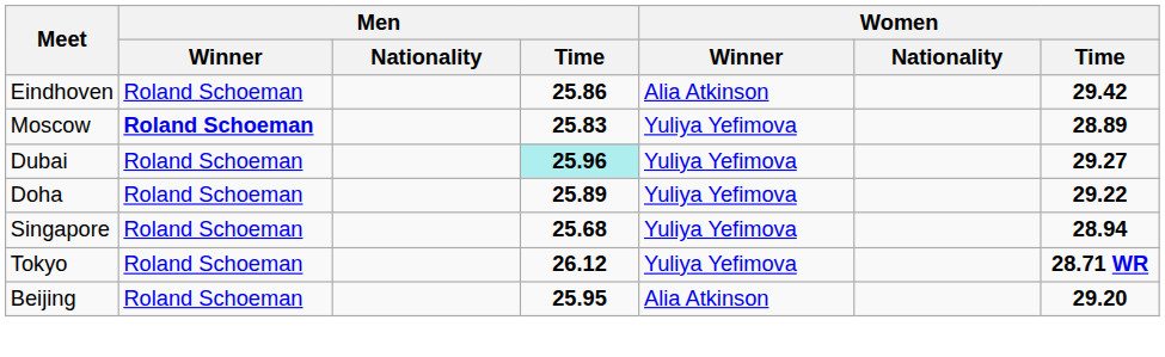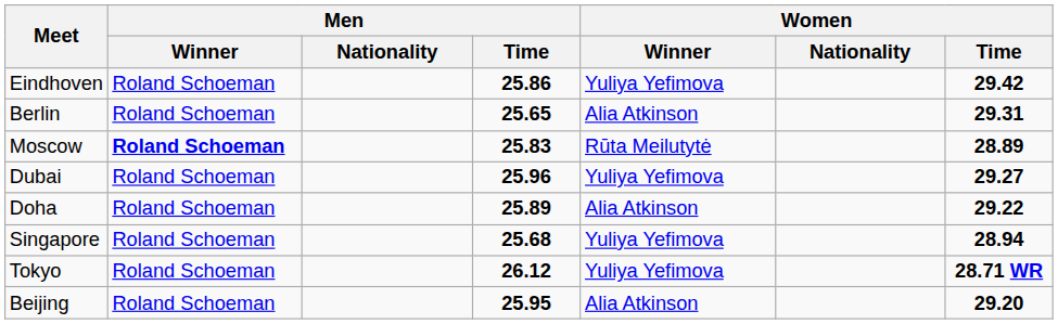Eindhoven | Women / Winner: Alia Atkinson -> Yuliya Yefimova
+ row: Berlin | Roland Schoeman | 25.65 | Alia Atkinson | 29.31
Moscow | Women / Winner: Yuliya Yefimova -> Rūta Meilutytė
Dubai | Men / Time: paleturquoise background -> no background
Doha | Women / Winner: Yuliya Yefimova -> Alia Atkinson
